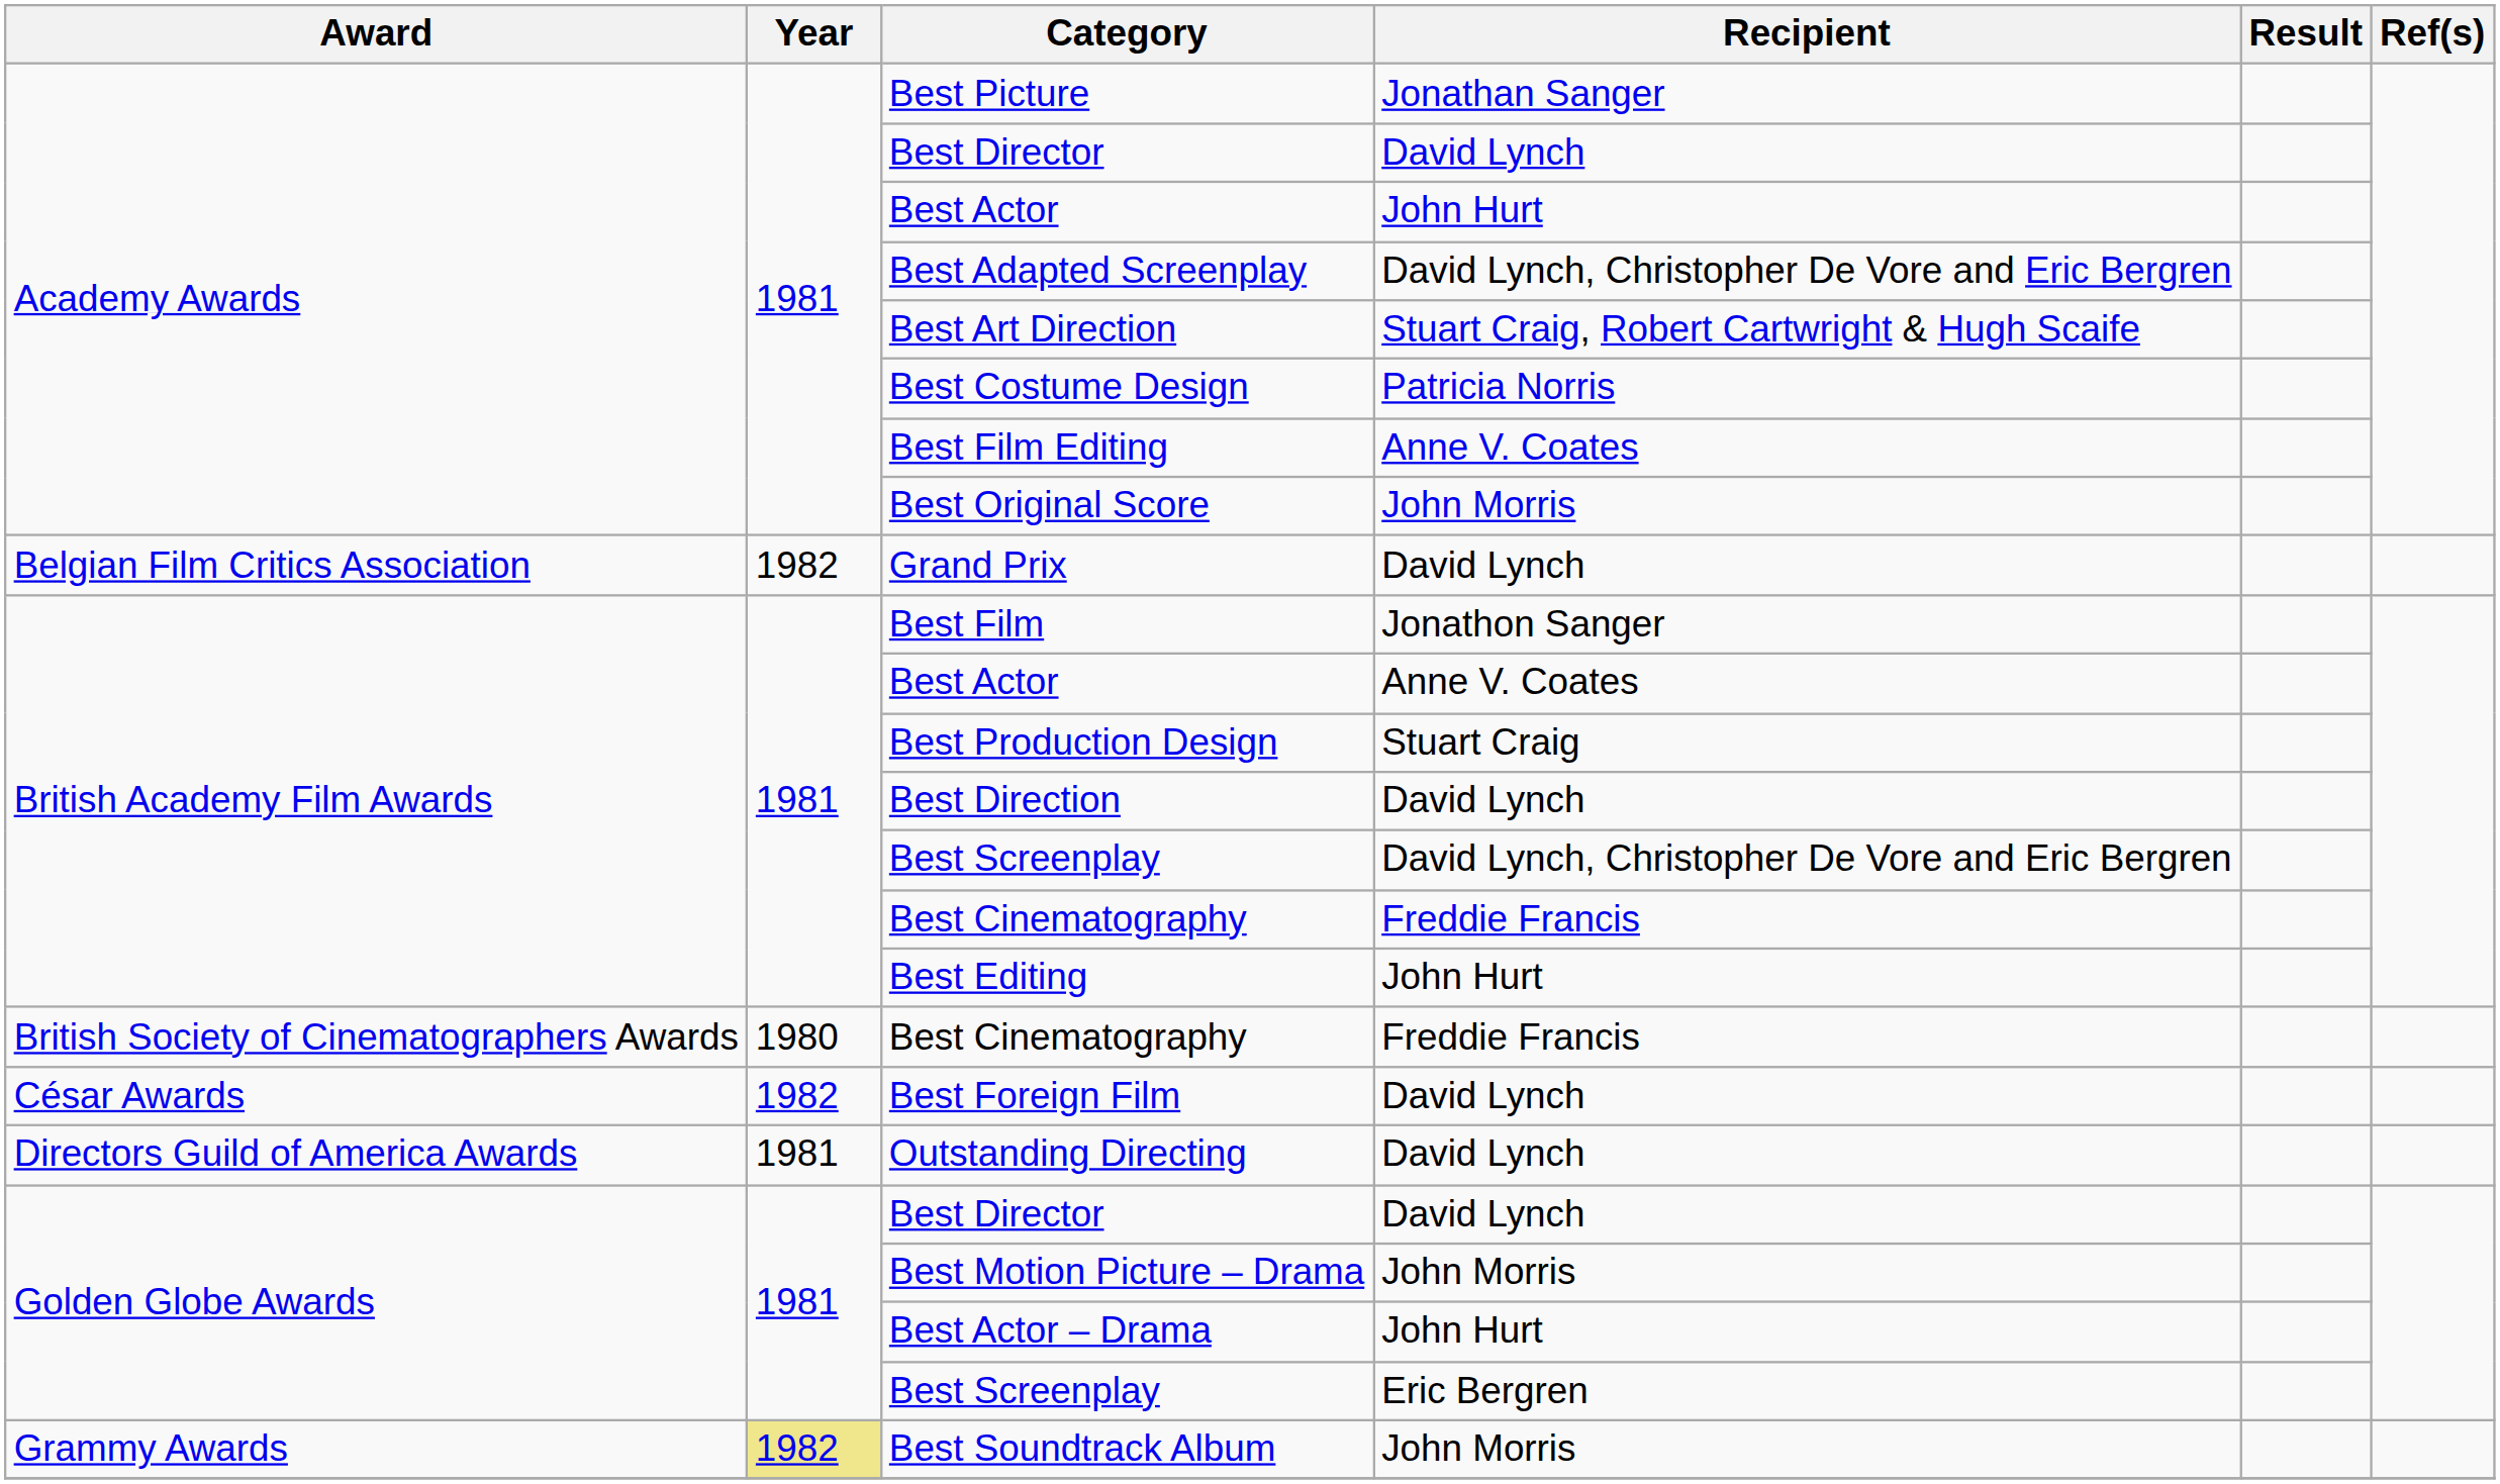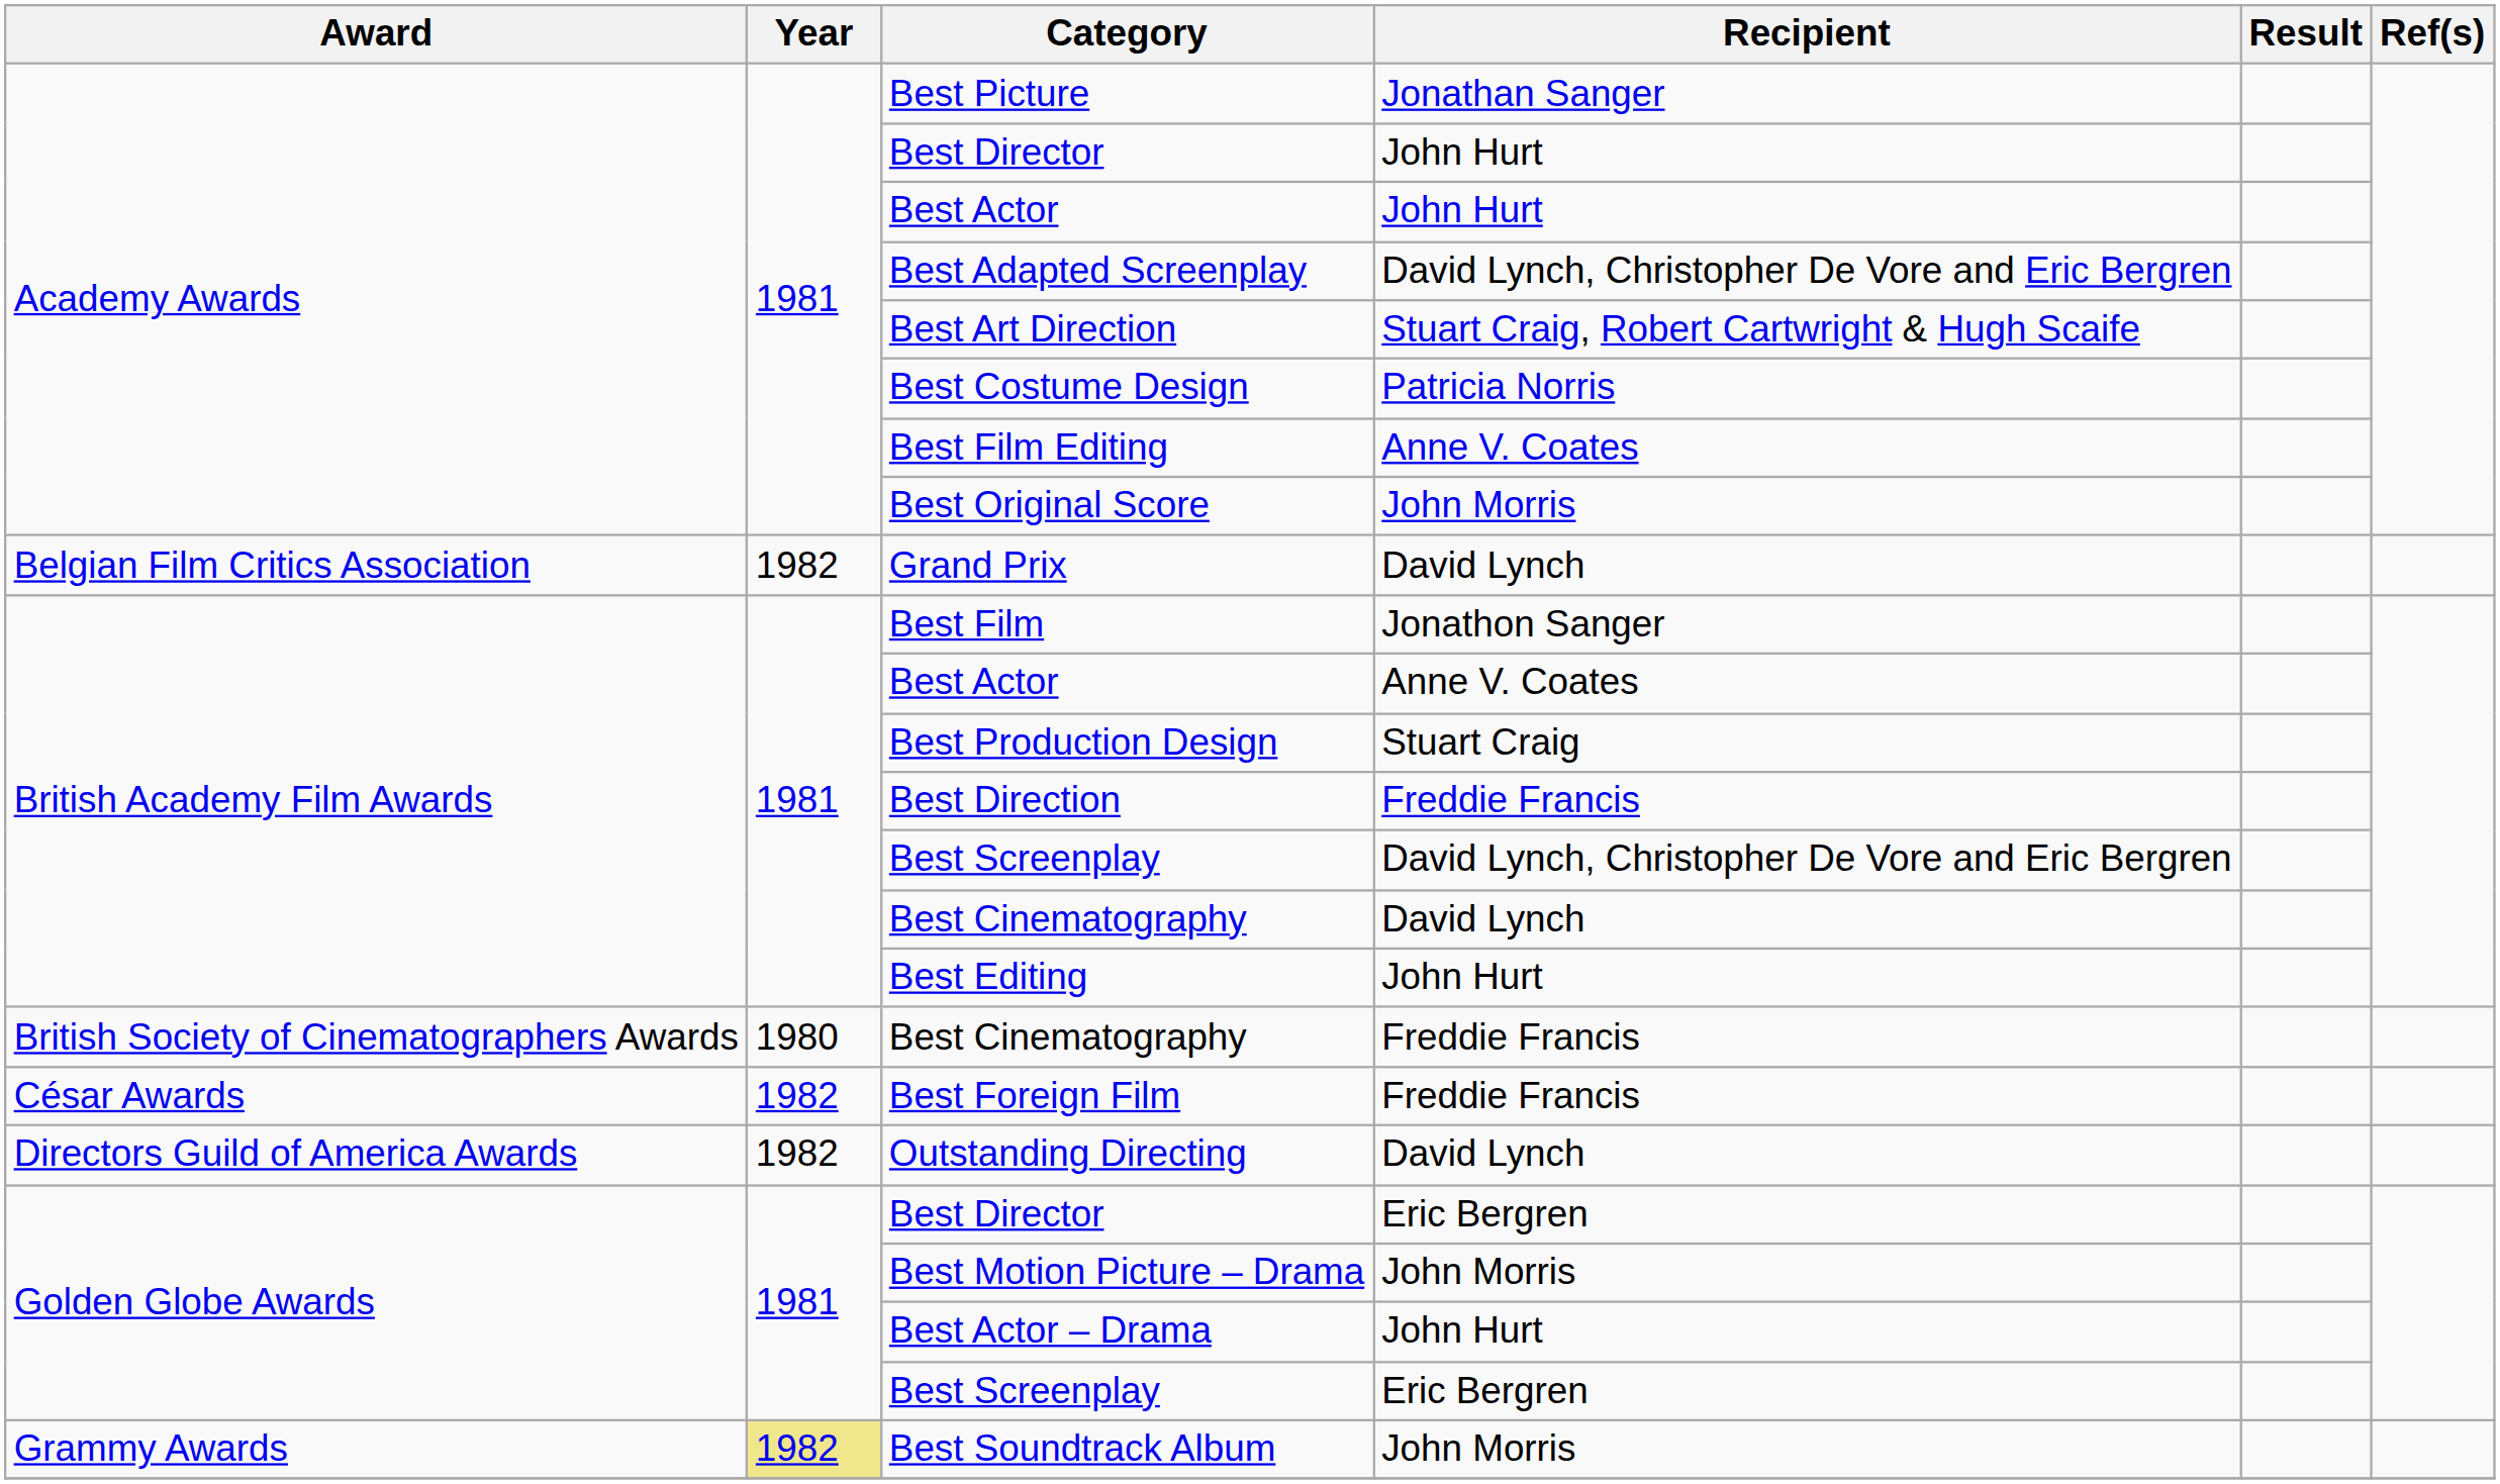Academy Awards / Best Director | Recipient: David Lynch -> John Hurt
Best Direction | Recipient: David Lynch -> Freddie Francis
British Academy Film Awards / Best Cinematography | Recipient: Freddie Francis -> David Lynch
Best Foreign Film | Recipient: David Lynch -> Freddie Francis
Outstanding Directing | Year: 1981 -> 1982
Golden Globe Awards / Best Director | Recipient: David Lynch -> Eric Bergren
